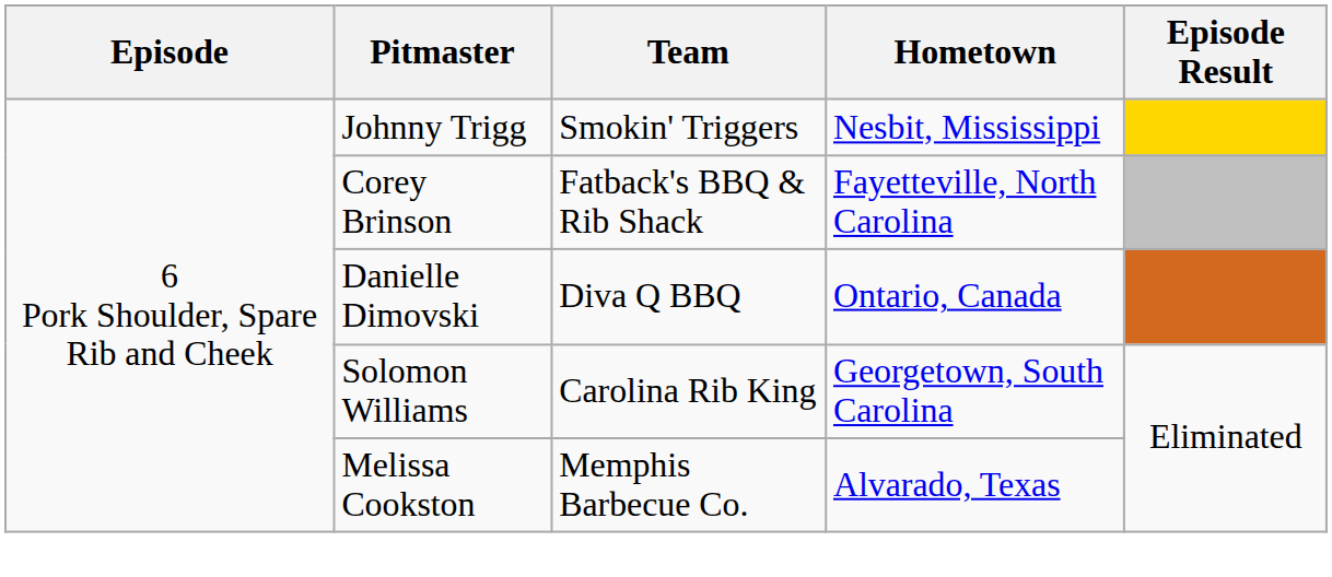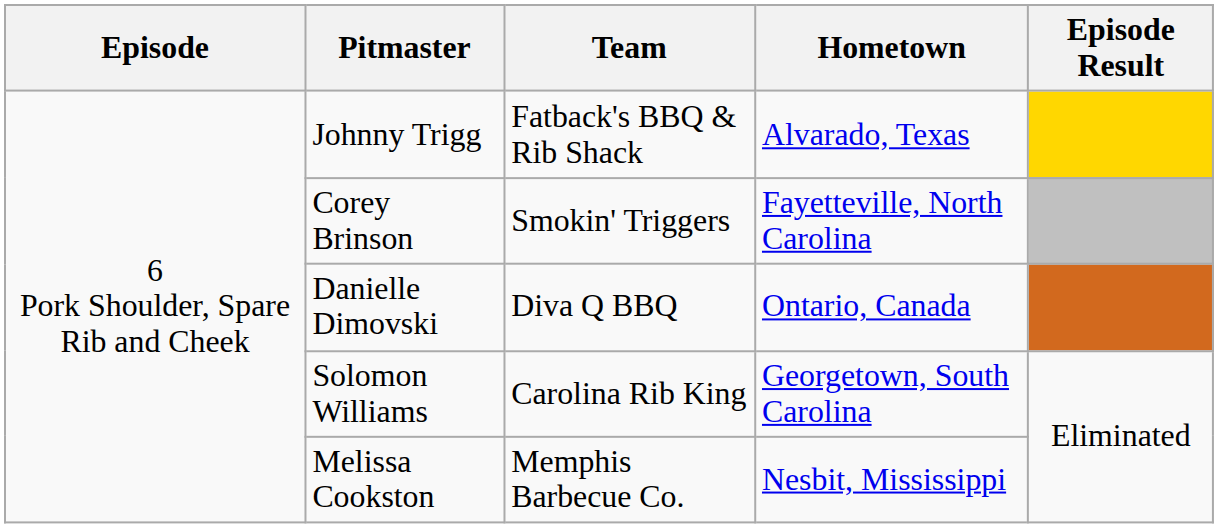Johnny Trigg | Team: Smokin' Triggers -> Fatback's BBQ & Rib Shack
Johnny Trigg | Hometown: Nesbit, Mississippi -> Alvarado, Texas
Corey Brinson | Team: Fatback's BBQ & Rib Shack -> Smokin' Triggers
Melissa Cookston | Hometown: Alvarado, Texas -> Nesbit, Mississippi
